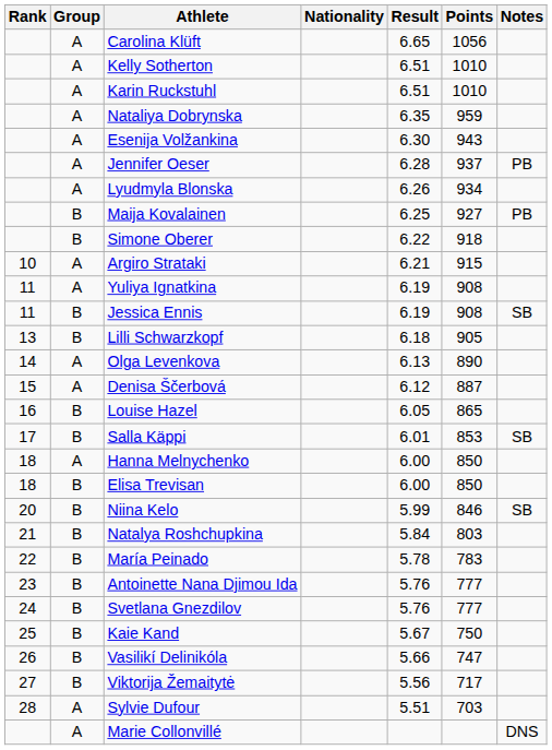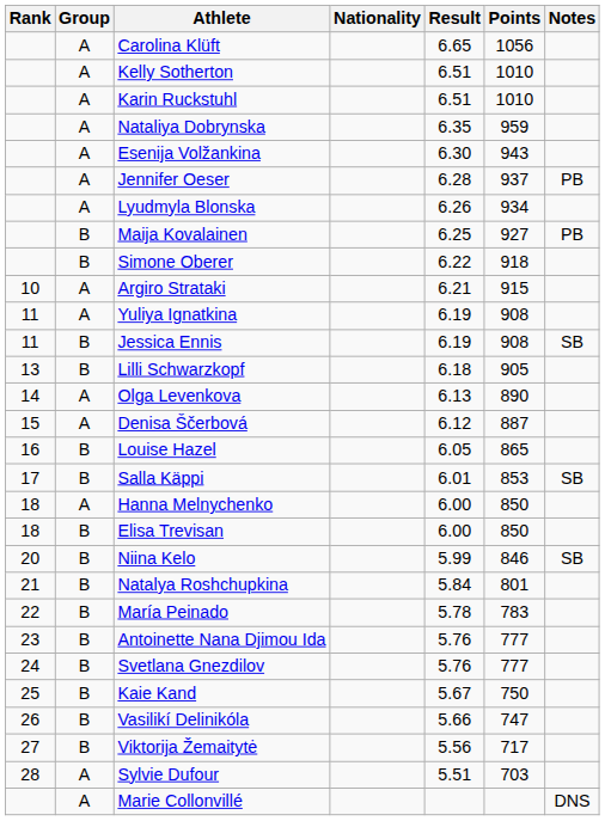Natalya Roshchupkina | Points: 803 -> 801
